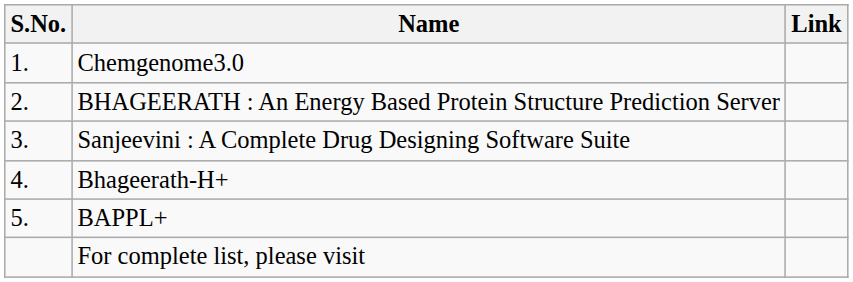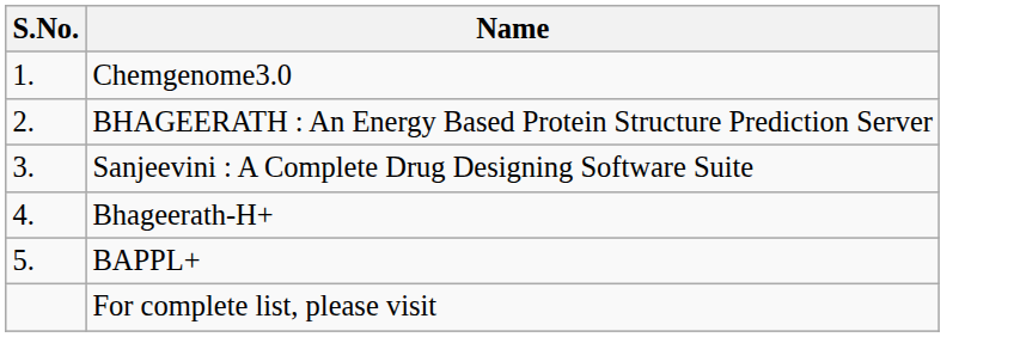- column: Link
